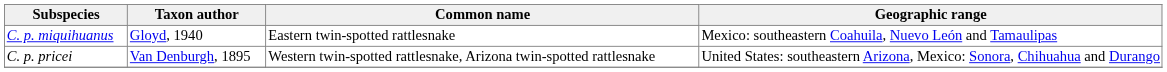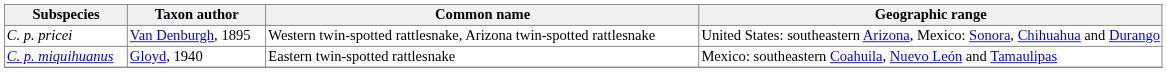rows swapped: C. p. miquihuanus <-> C. p. pricei
